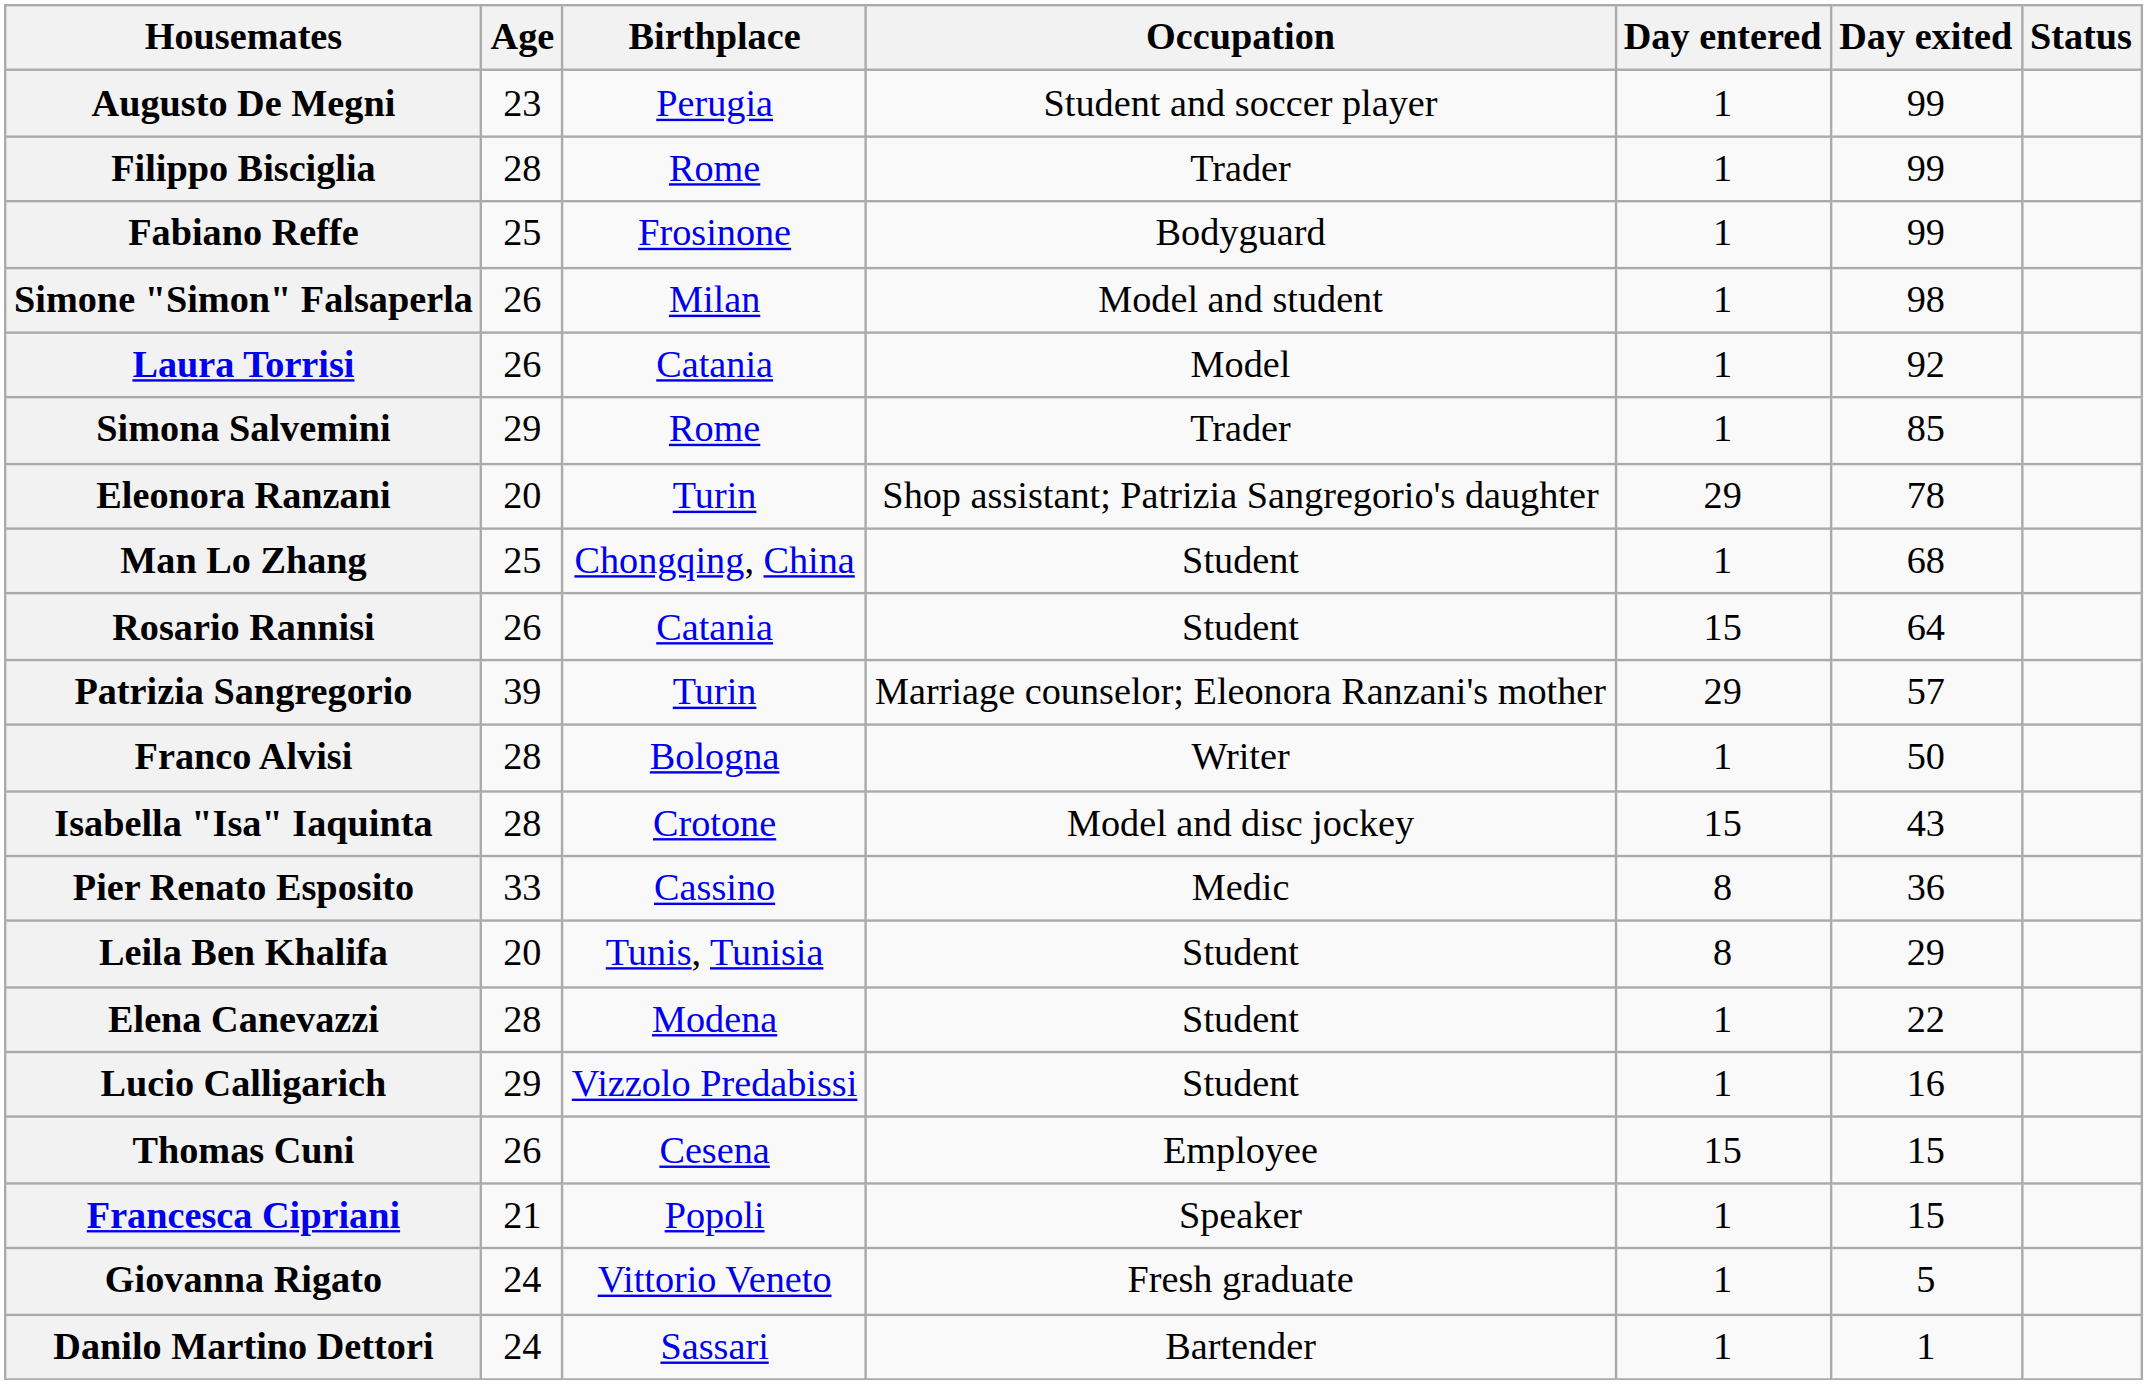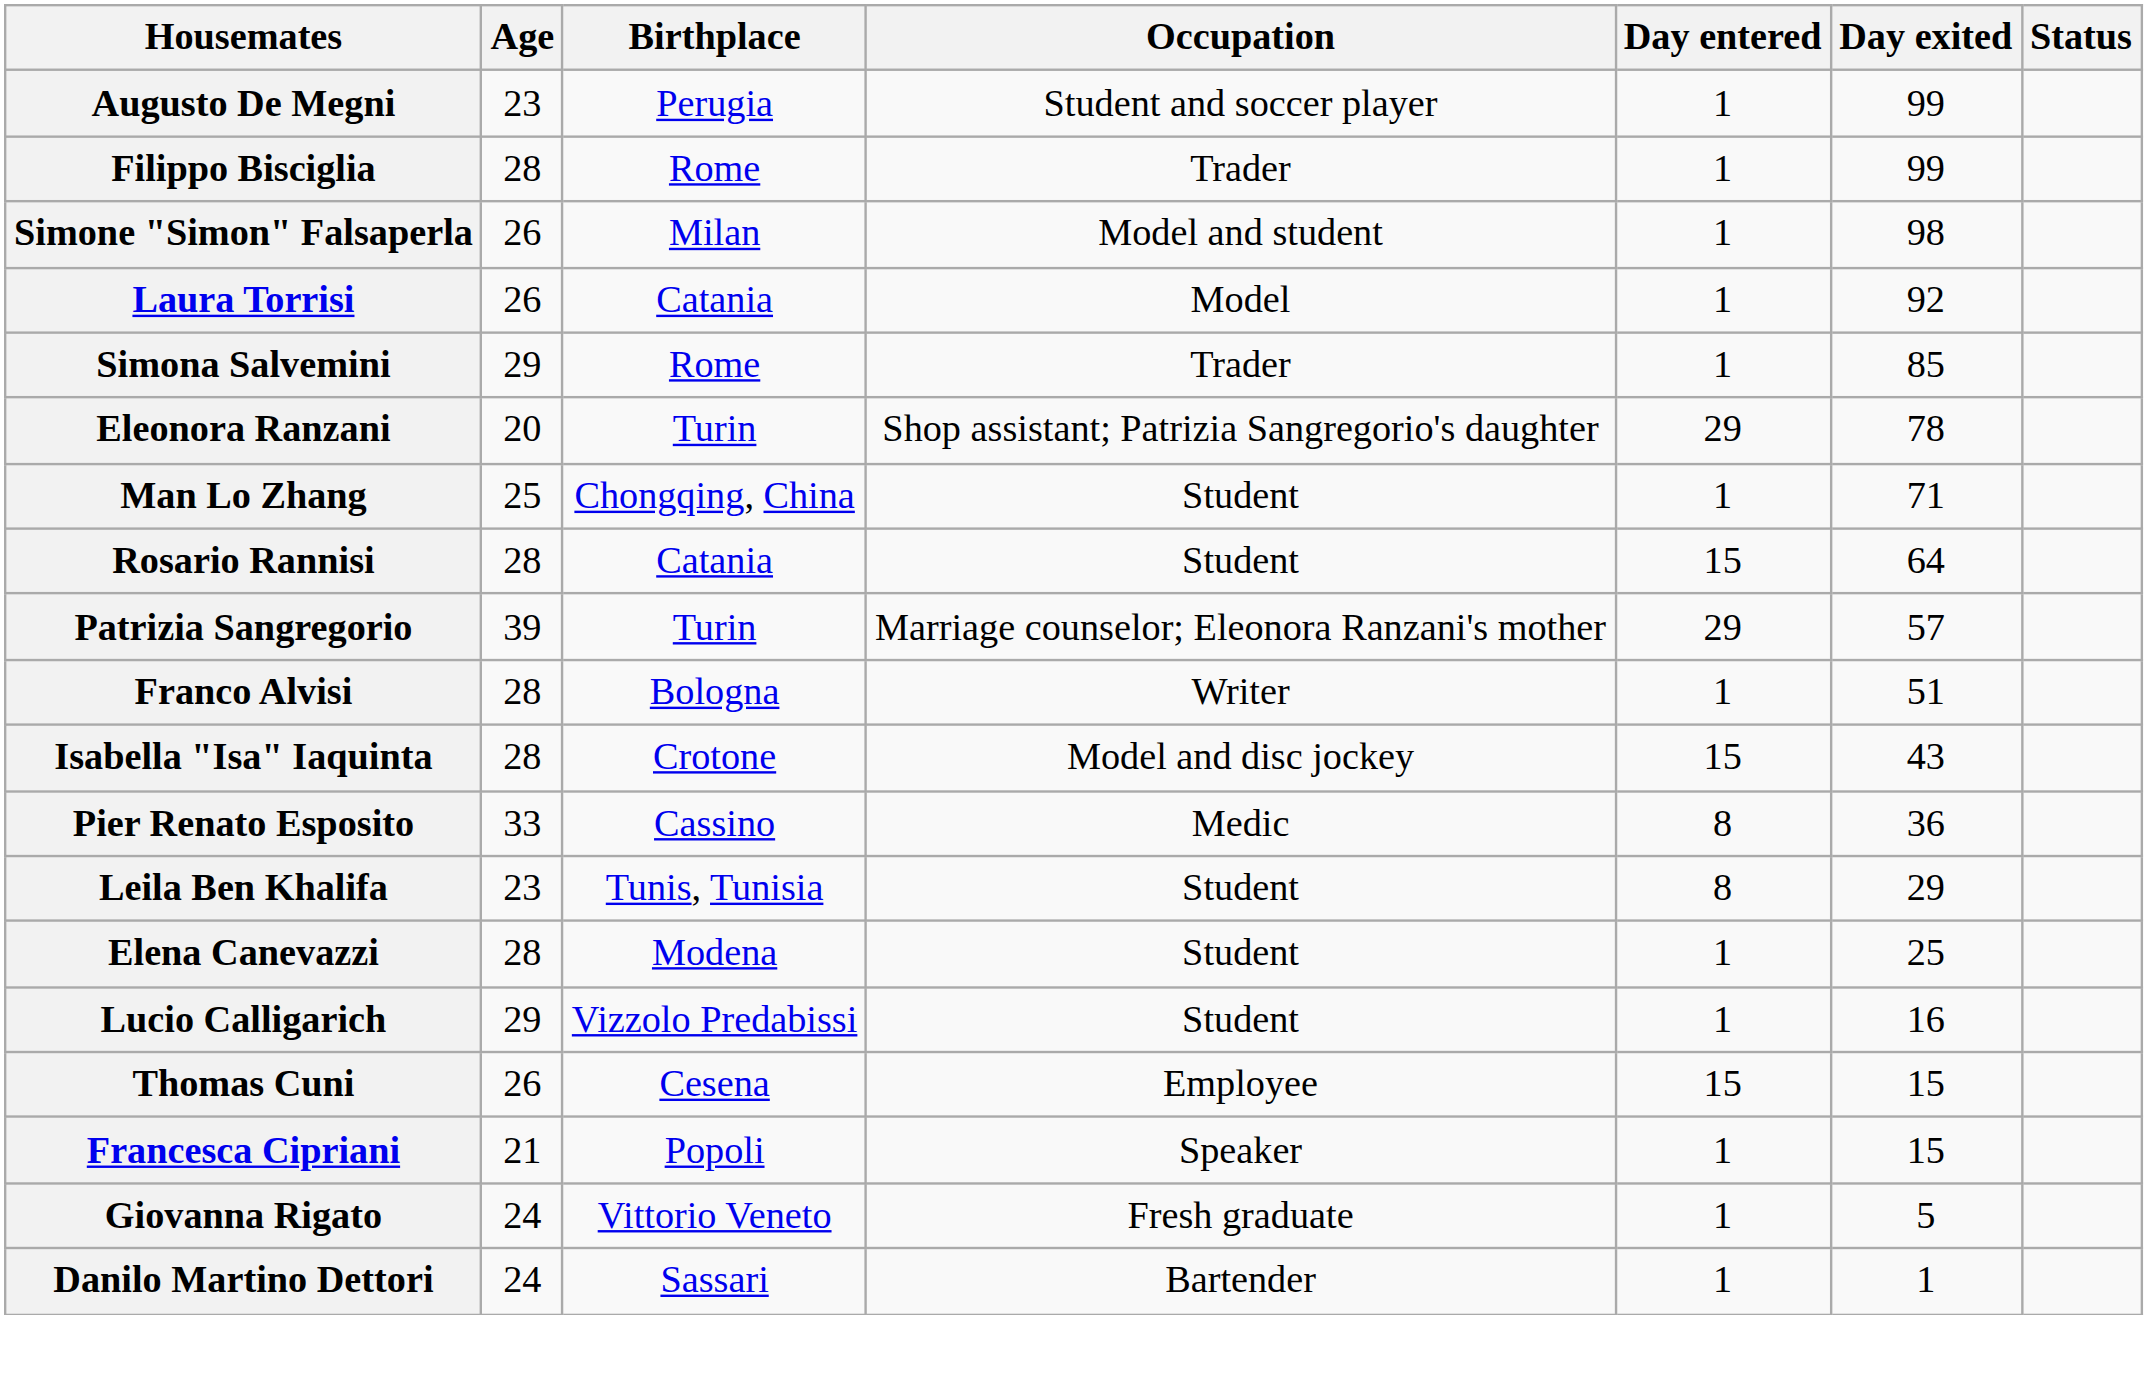- row: Fabiano Reffe | 25 | Frosinone | Bodyguard | 1 | 99
Man Lo Zhang | Day exited: 68 -> 71
Rosario Rannisi | Age: 26 -> 28
Franco Alvisi | Day exited: 50 -> 51
Leila Ben Khalifa | Age: 20 -> 23
Elena Canevazzi | Day exited: 22 -> 25
